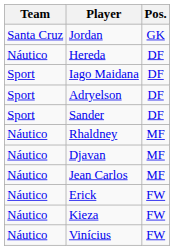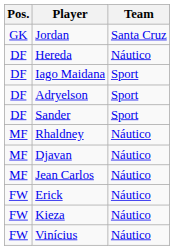columns swapped: Pos. <-> Team
